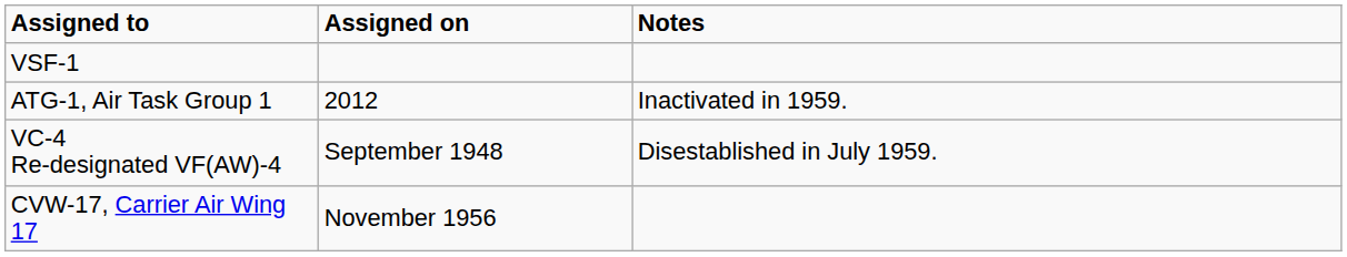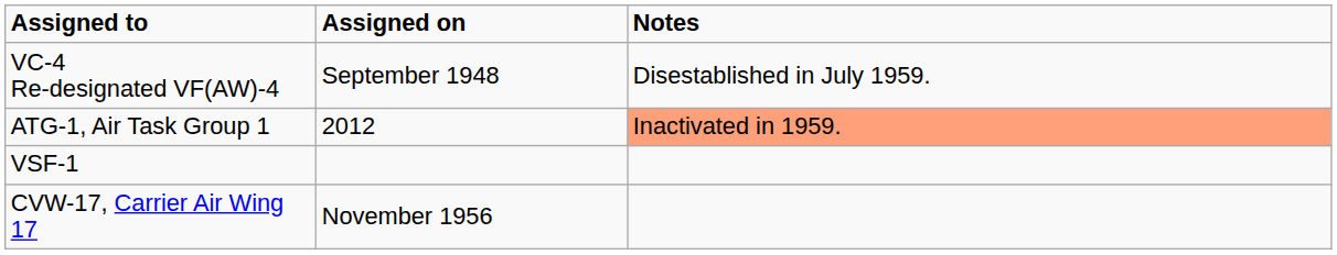rows swapped: VC-4 Re-designated VF(AW)-4 <-> VSF-1
ATG-1, Air Task Group 1 | Notes: no background -> lightsalmon background
